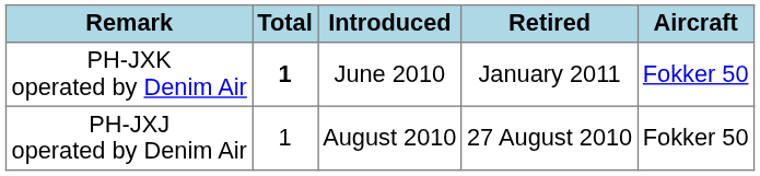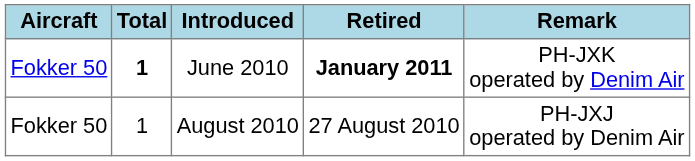columns swapped: Aircraft <-> Remark
June 2010 | Retired: normal -> bold
